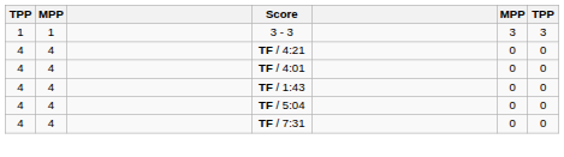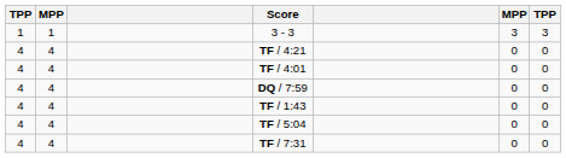+ row: 4 | 4 | DQ / 7:59 | 0 | 0
